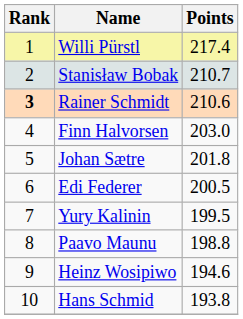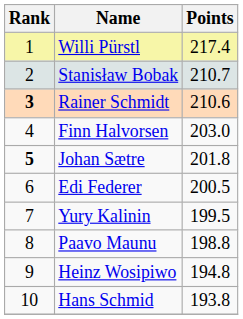Johan Sætre | Rank: normal -> bold
Heinz Wosipiwo | Points: 194.6 -> 194.8
